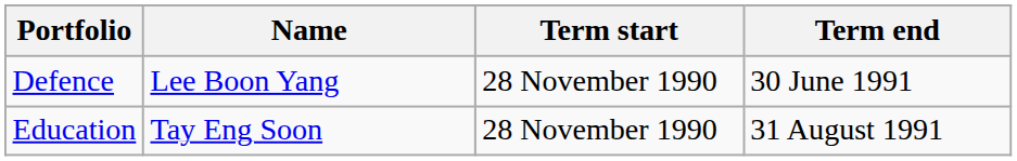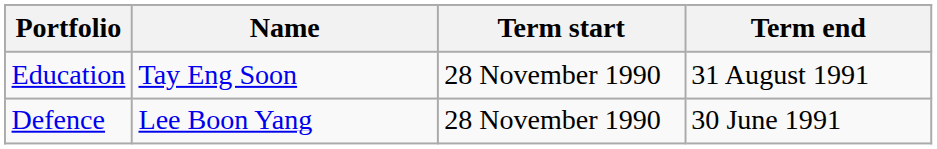rows swapped: Defence <-> Education
